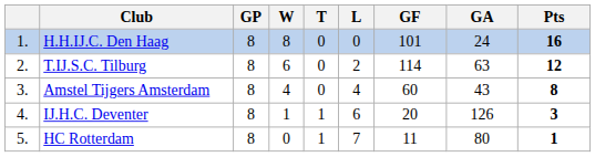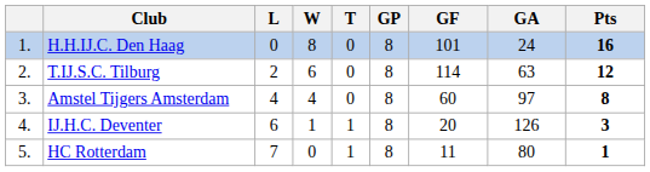columns swapped: GP <-> L
Amstel Tijgers Amsterdam | GA: 43 -> 97
